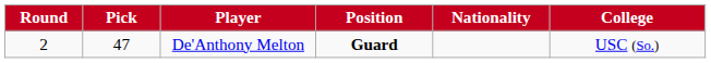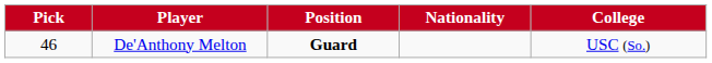- column: Round | 2
De'Anthony Melton | Pick: 47 -> 46
